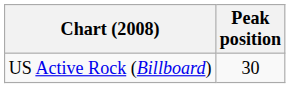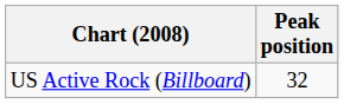US Active Rock (Billboard) | Peak position: 30 -> 32
